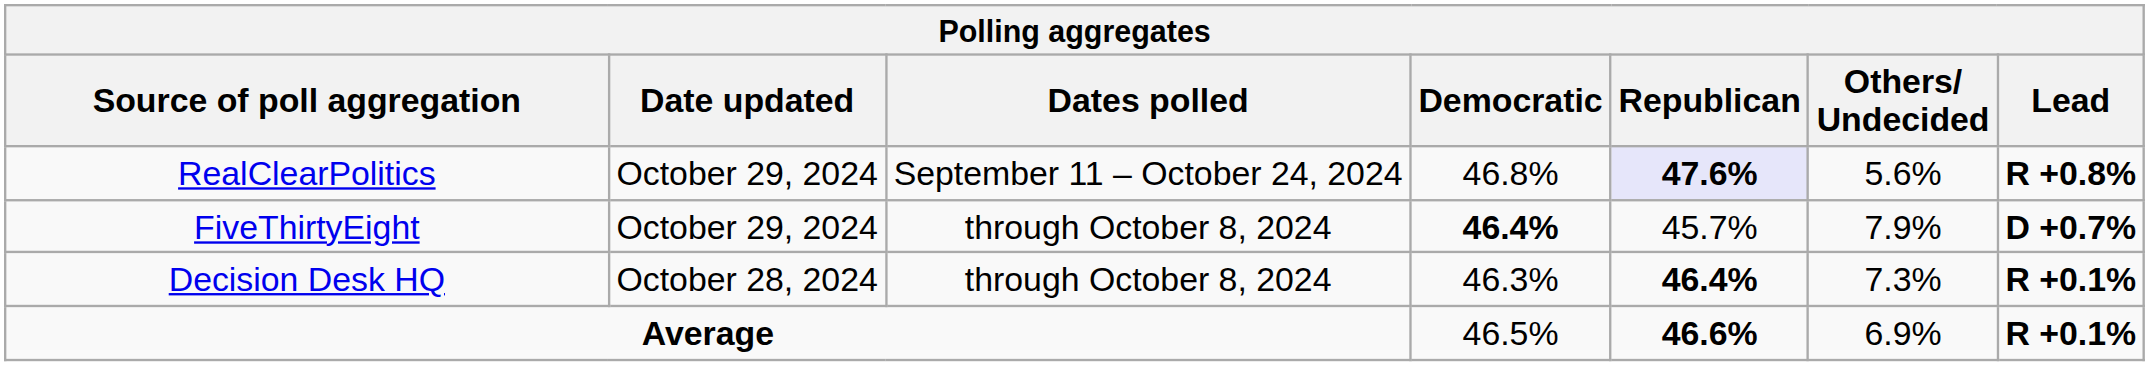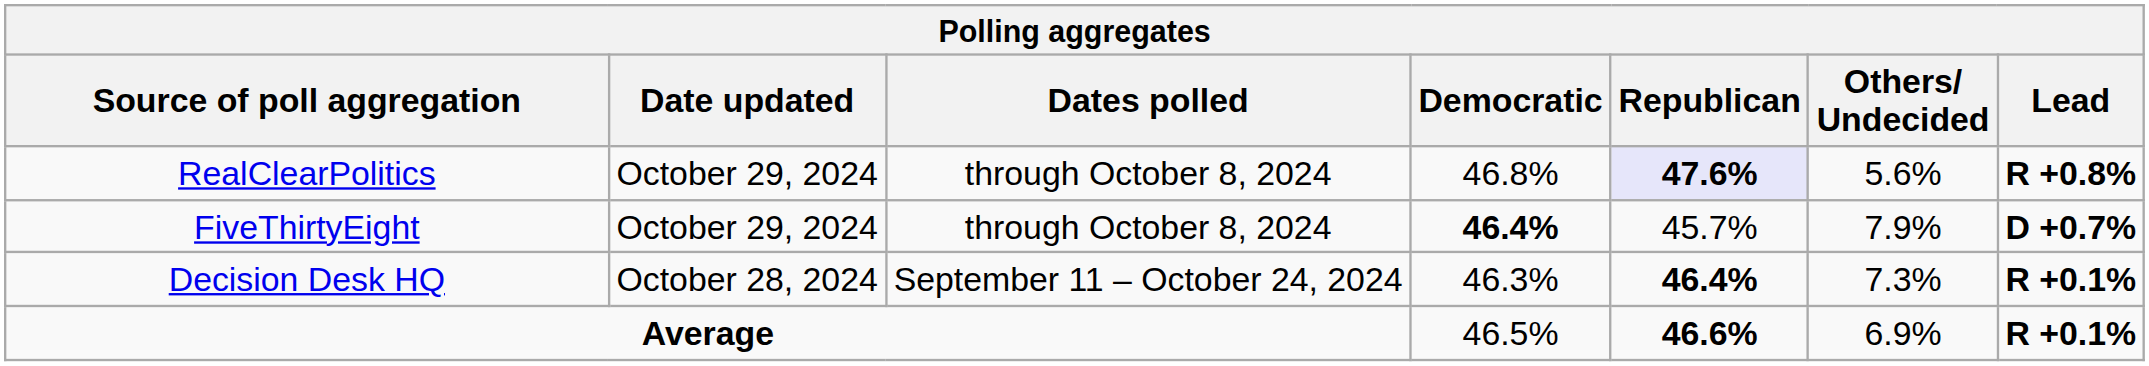RealClearPolitics | Dates polled: September 11 – October 24, 2024 -> through October 8, 2024
Decision Desk HQ | Dates polled: through October 8, 2024 -> September 11 – October 24, 2024
